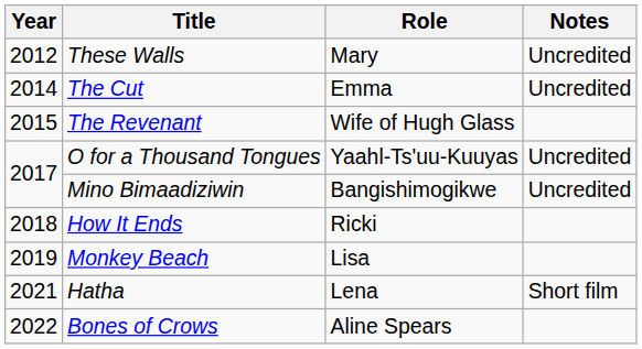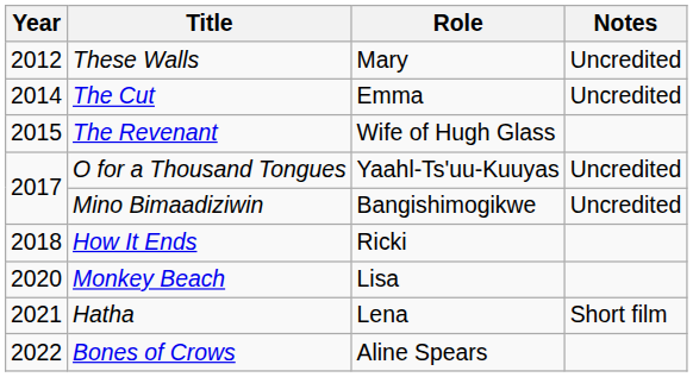Monkey Beach | Year: 2019 -> 2020
